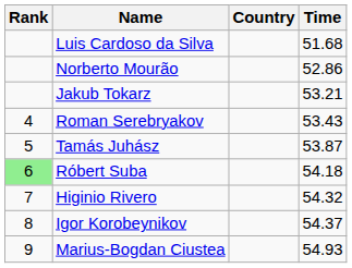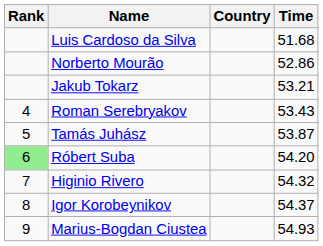Róbert Suba | Time: 54.18 -> 54.20
